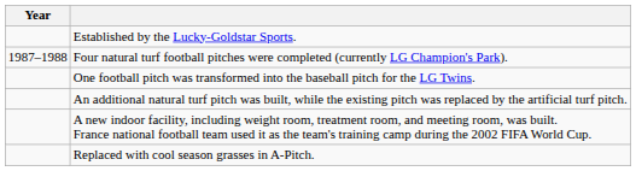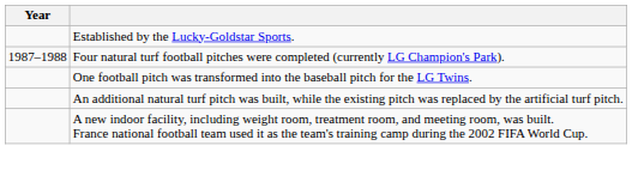- row: Replaced with cool season grasses in A-Pitch.
